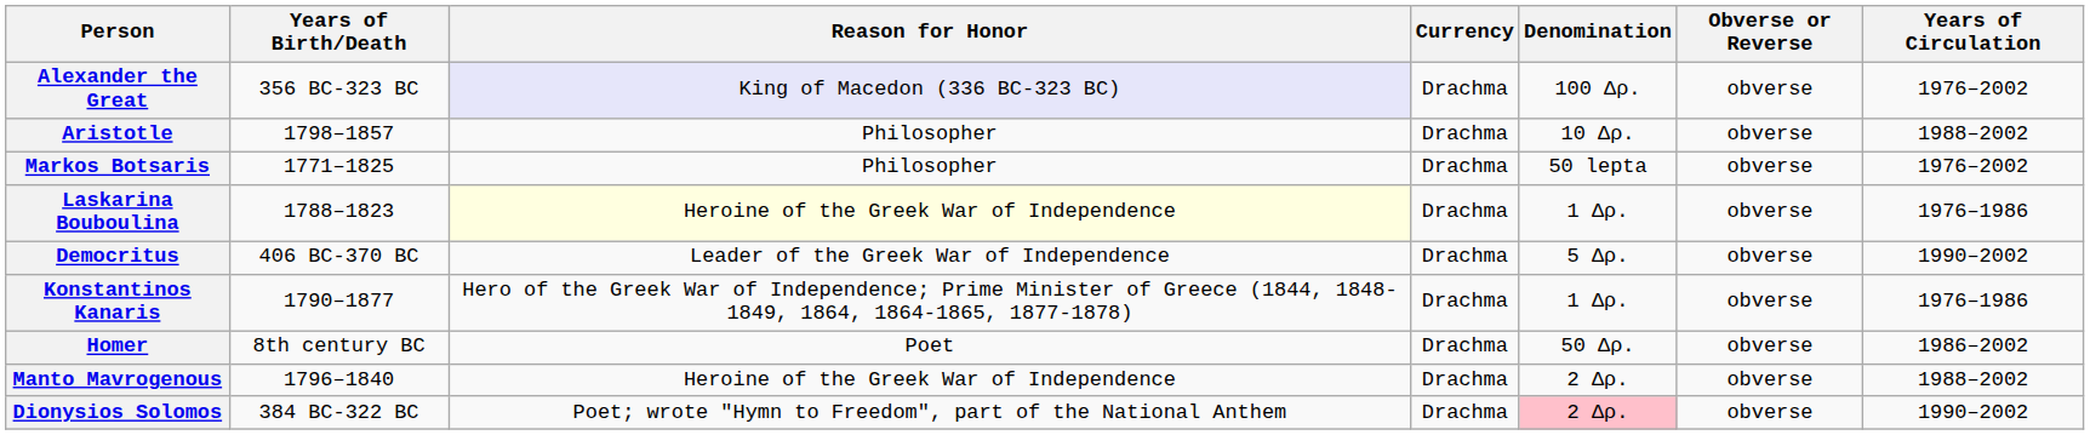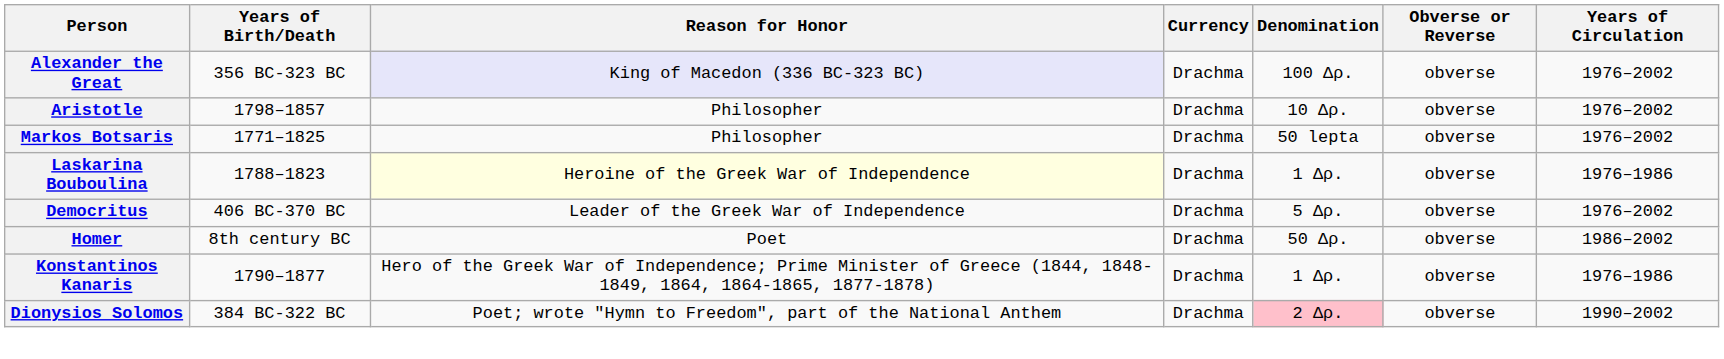Aristotle | Years of Circulation: 1988–2002 -> 1976–2002
Democritus | Years of Circulation: 1990–2002 -> 1976–2002
rows swapped: Homer <-> Konstantinos Kanaris
- row: Manto Mavrogenous | 1796–1840 | Heroine of the Greek War of Independence | Drachma | 2 Δρ. | obverse | 1988–2002
